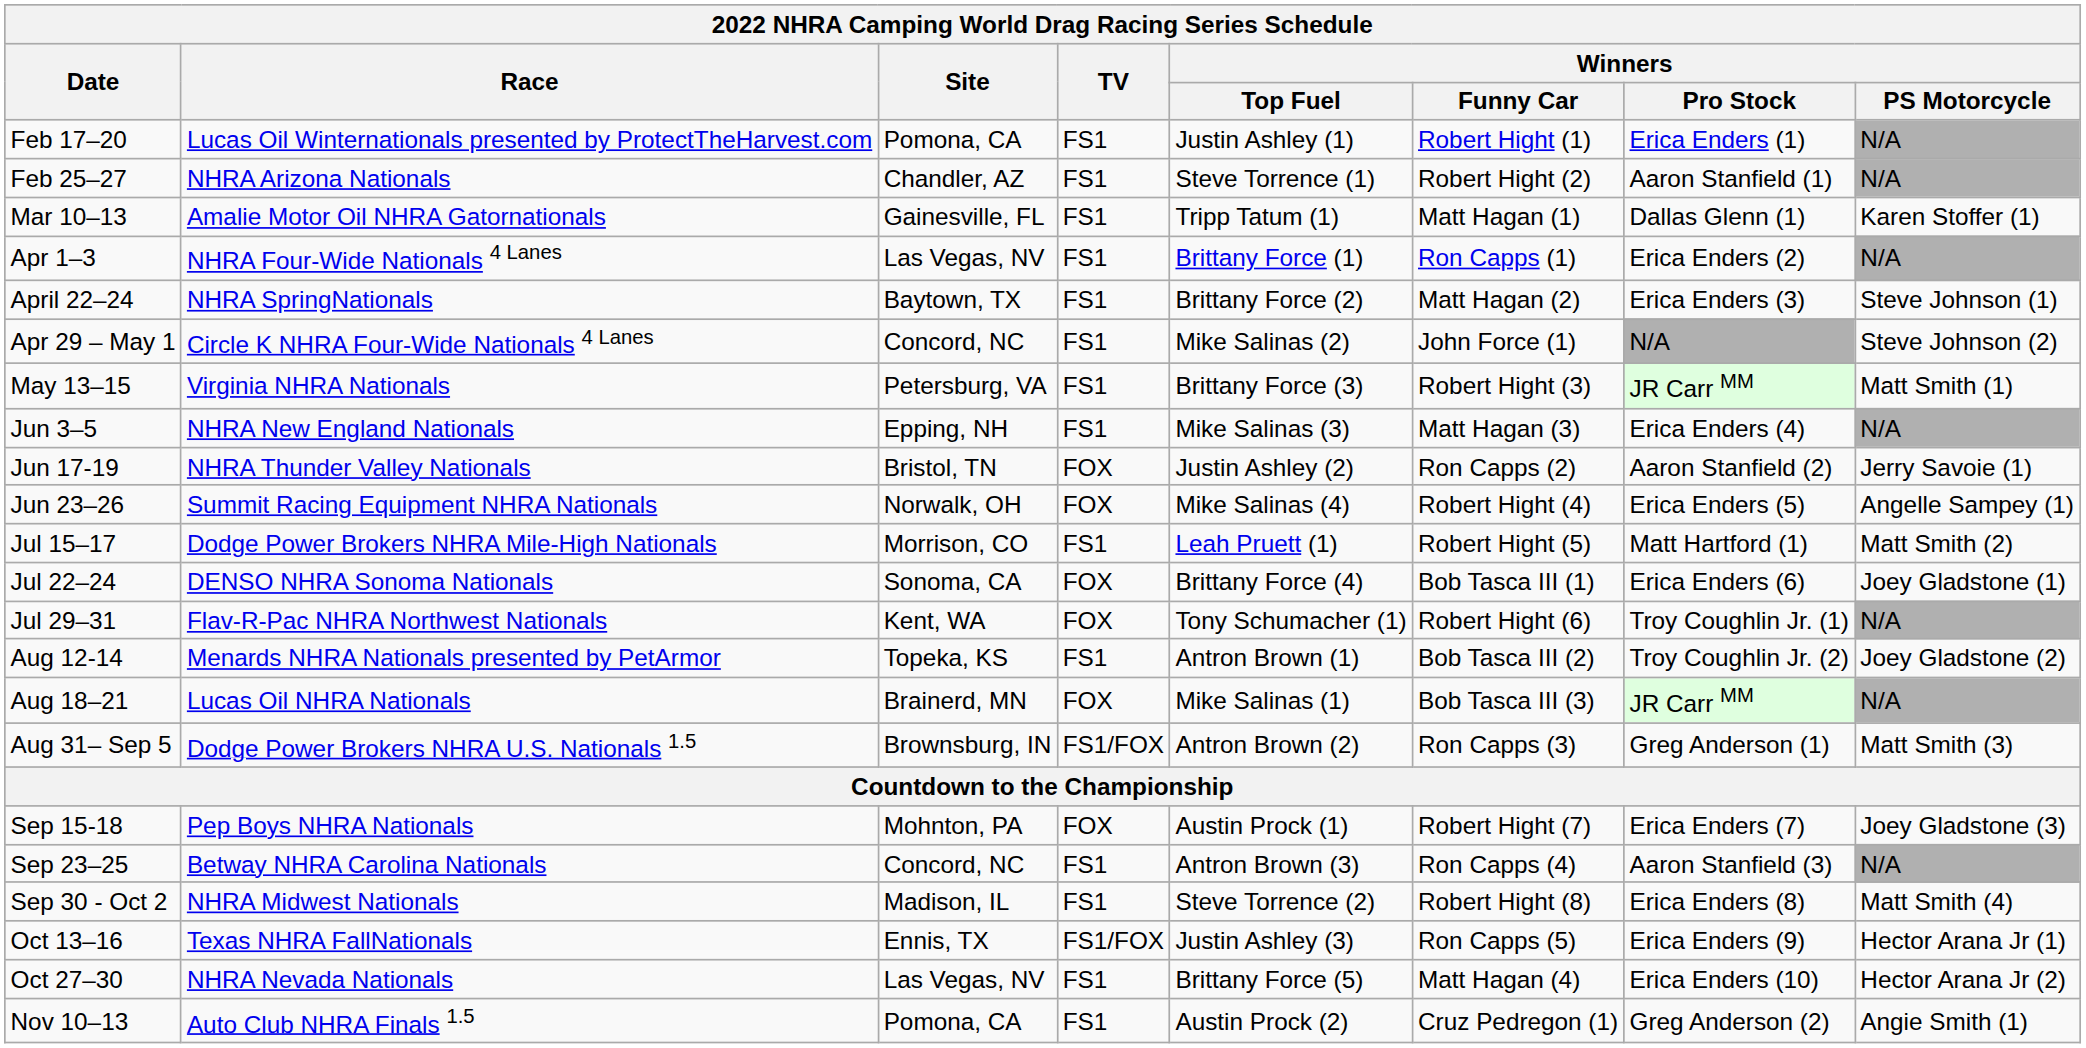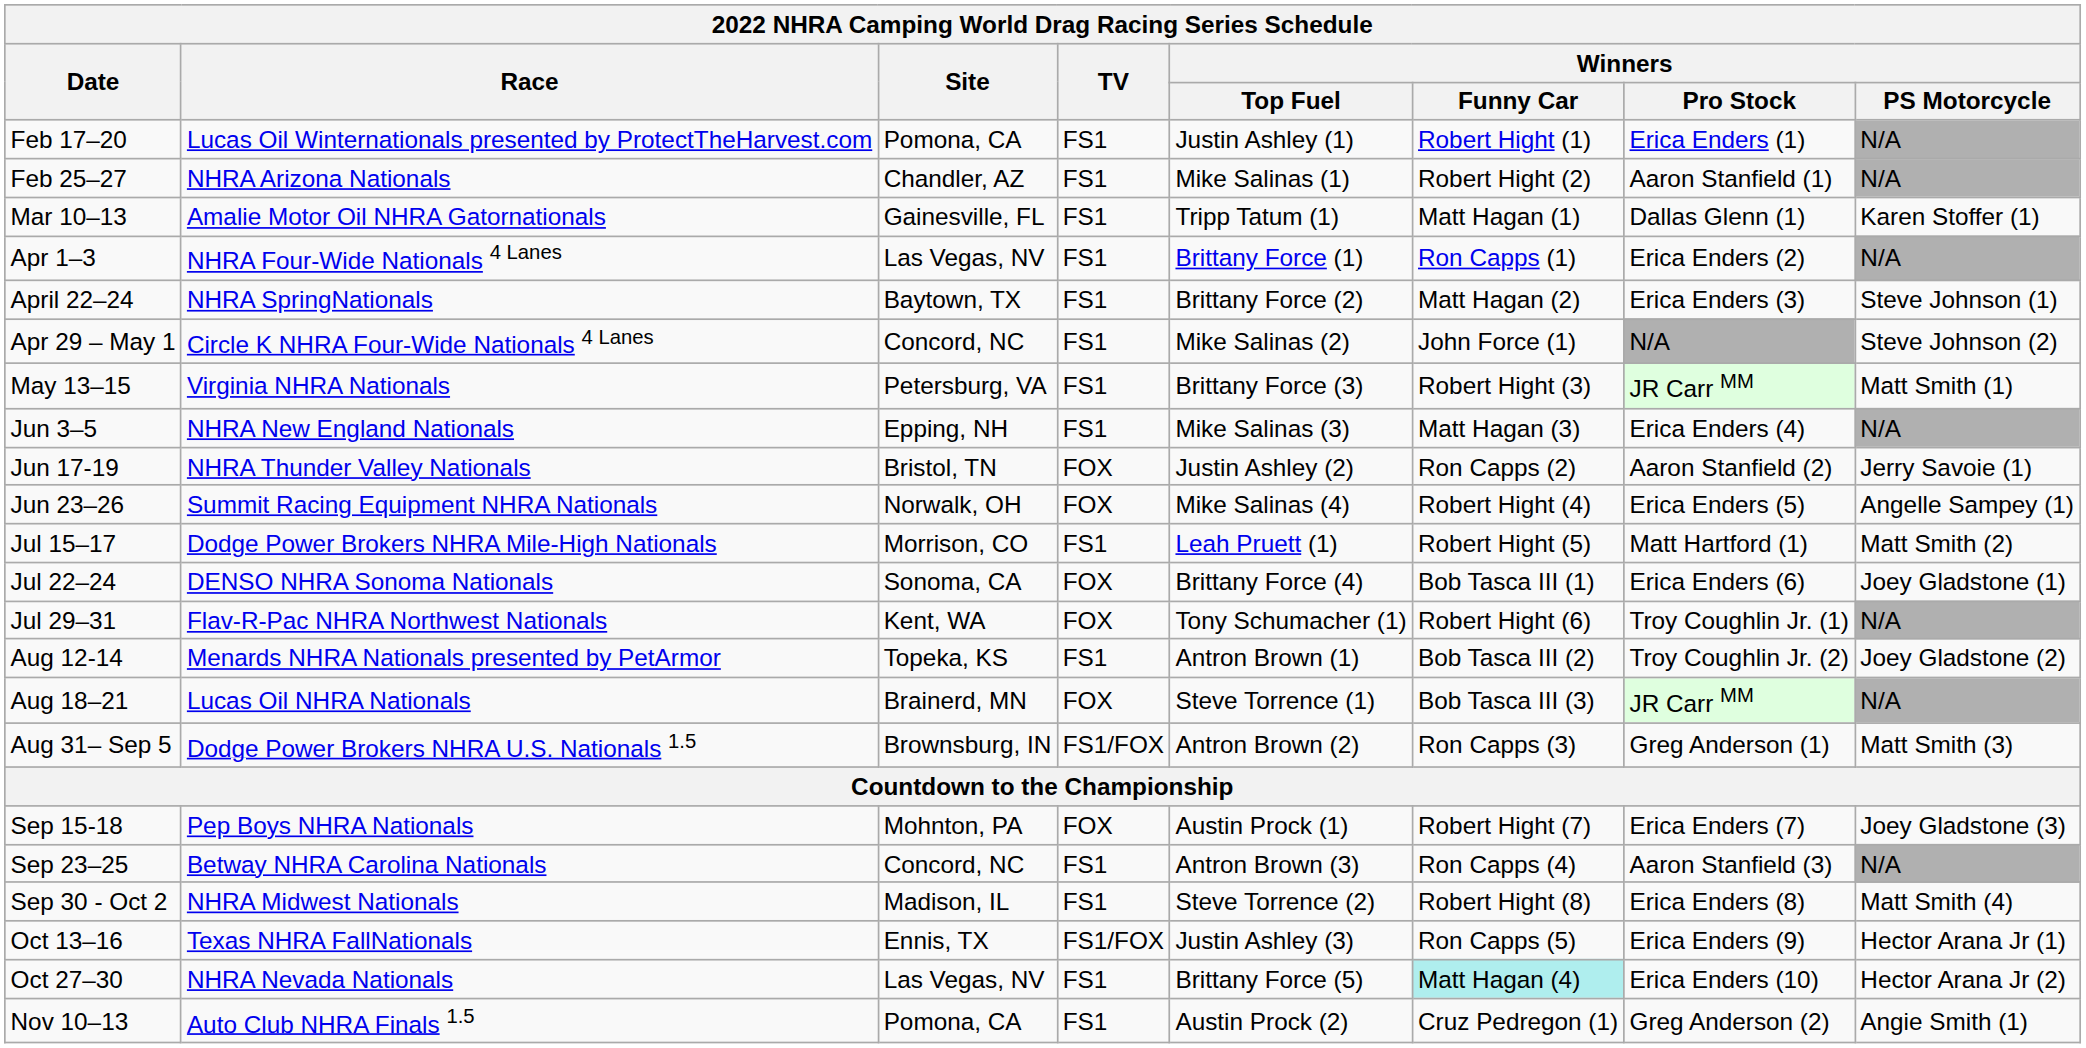Feb 25–27 | column 5: Steve Torrence (1) -> Mike Salinas (1)
Aug 18–21 | column 5: Mike Salinas (1) -> Steve Torrence (1)
Oct 27–30 | column 6: no background -> paleturquoise background
